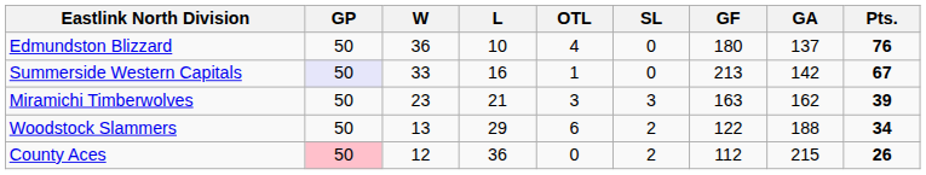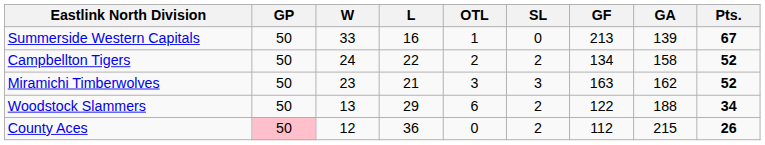- row: Edmundston Blizzard | 50 | 36 | 10 | 4 | 0 | 180 | 137 | 76
Summerside Western Capitals | GP: lavender background -> no background
Summerside Western Capitals | GA: 142 -> 139
+ row: Campbellton Tigers | 50 | 24 | 22 | 2 | 2 | 134 | 158 | 52
Miramichi Timberwolves | Pts.: 39 -> 52
